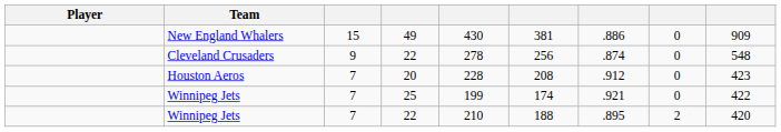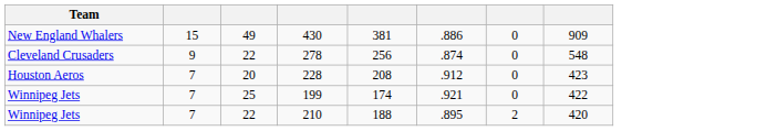- column: Player
